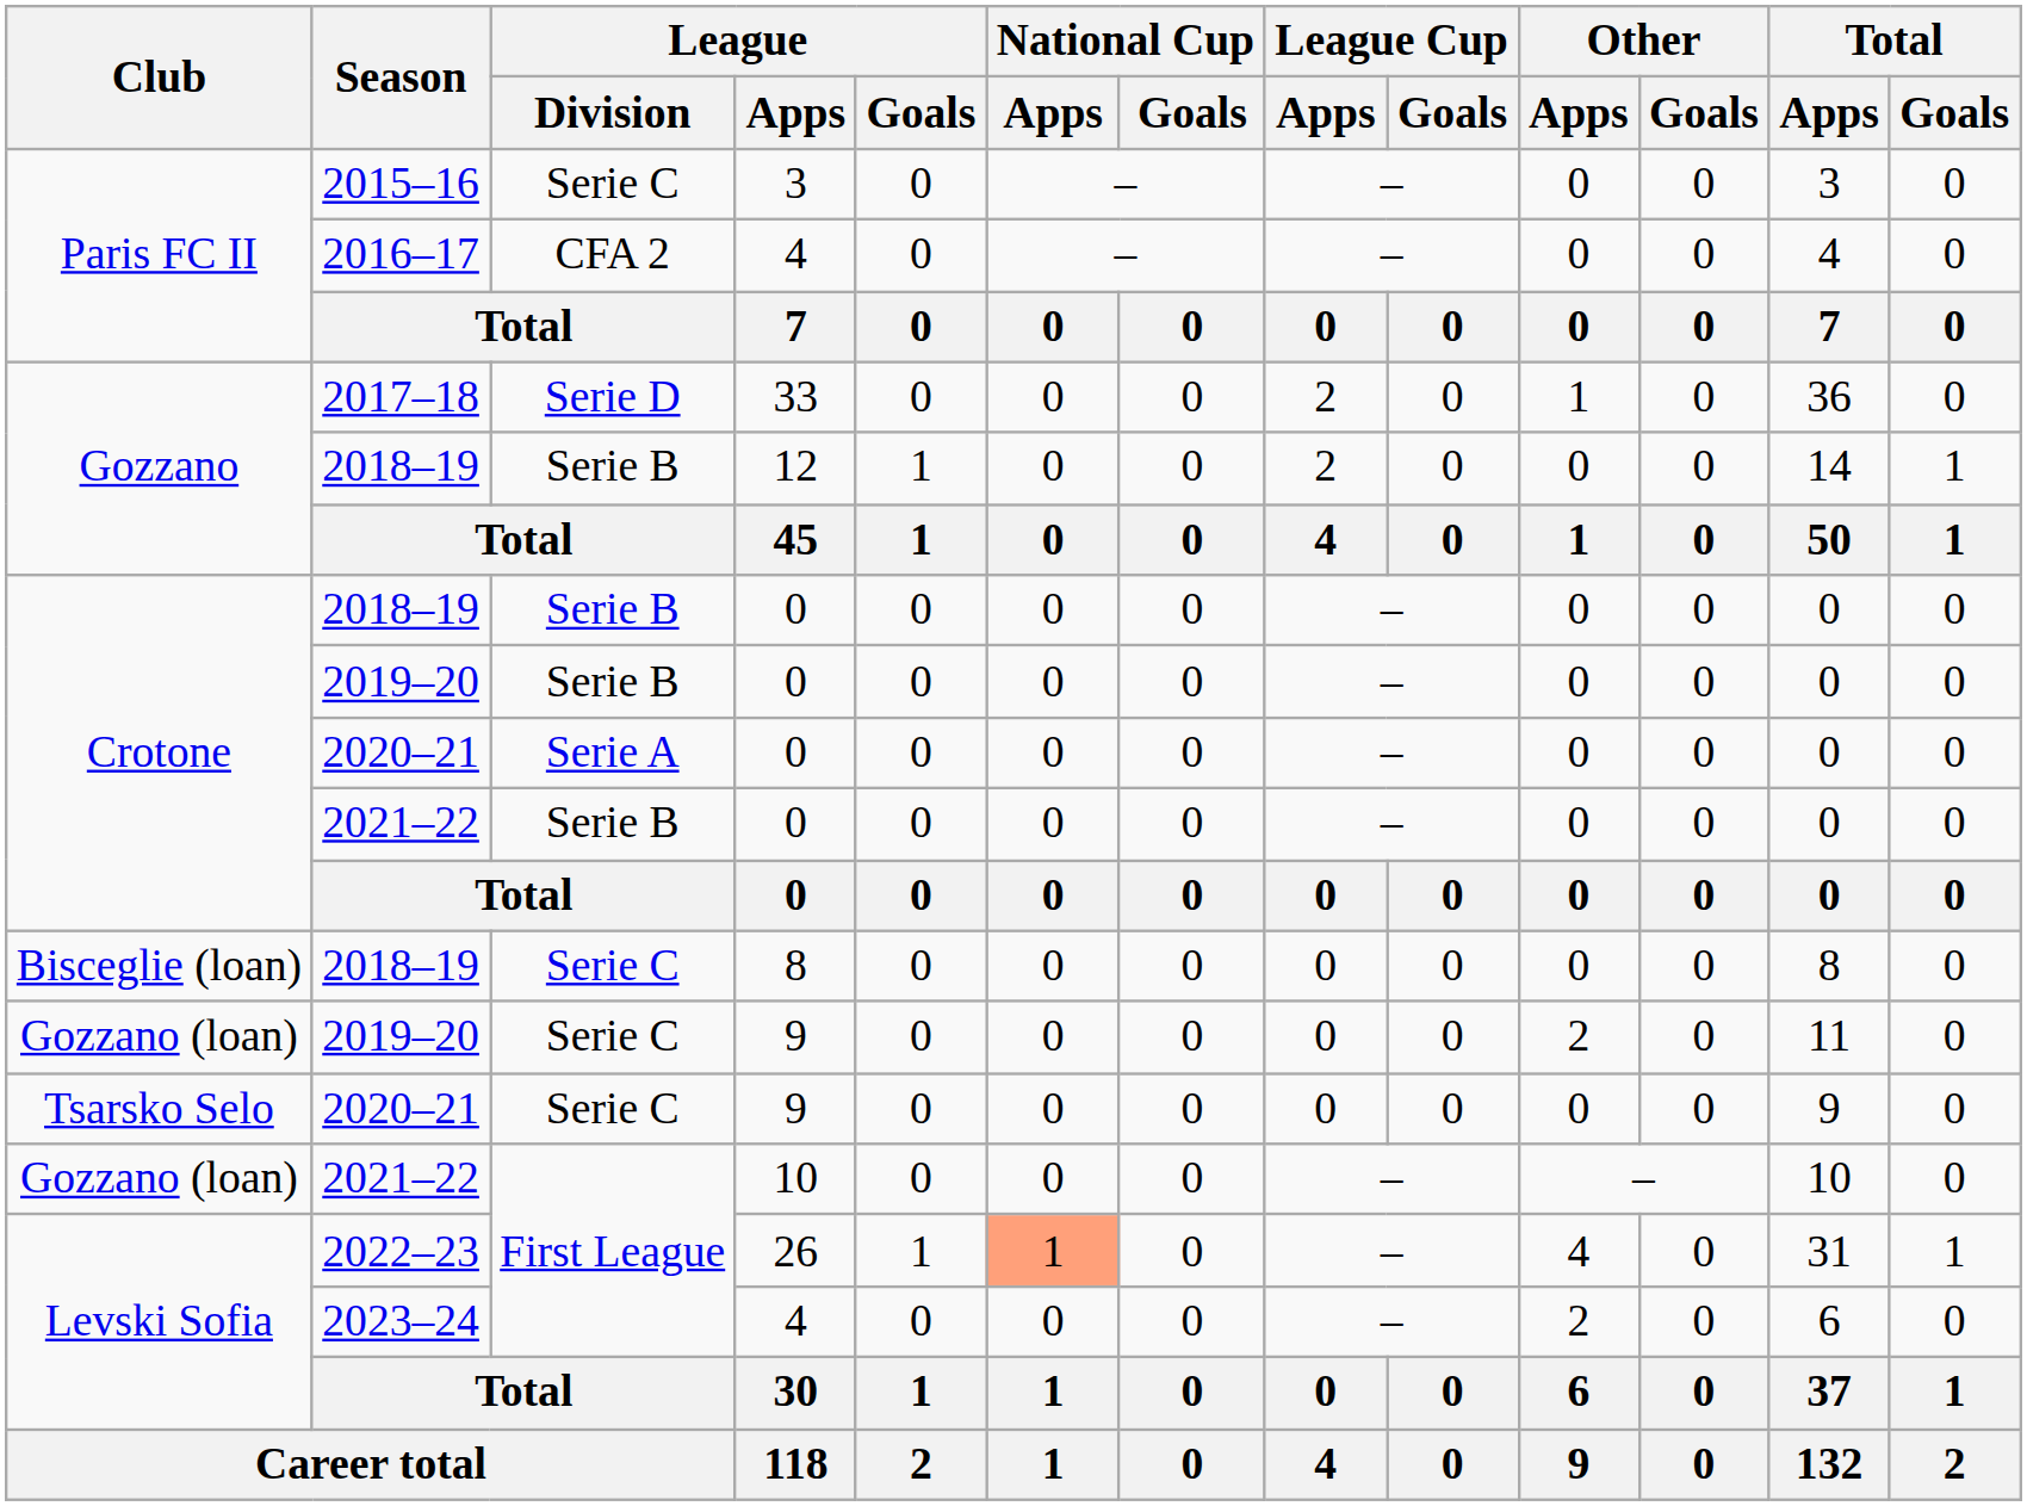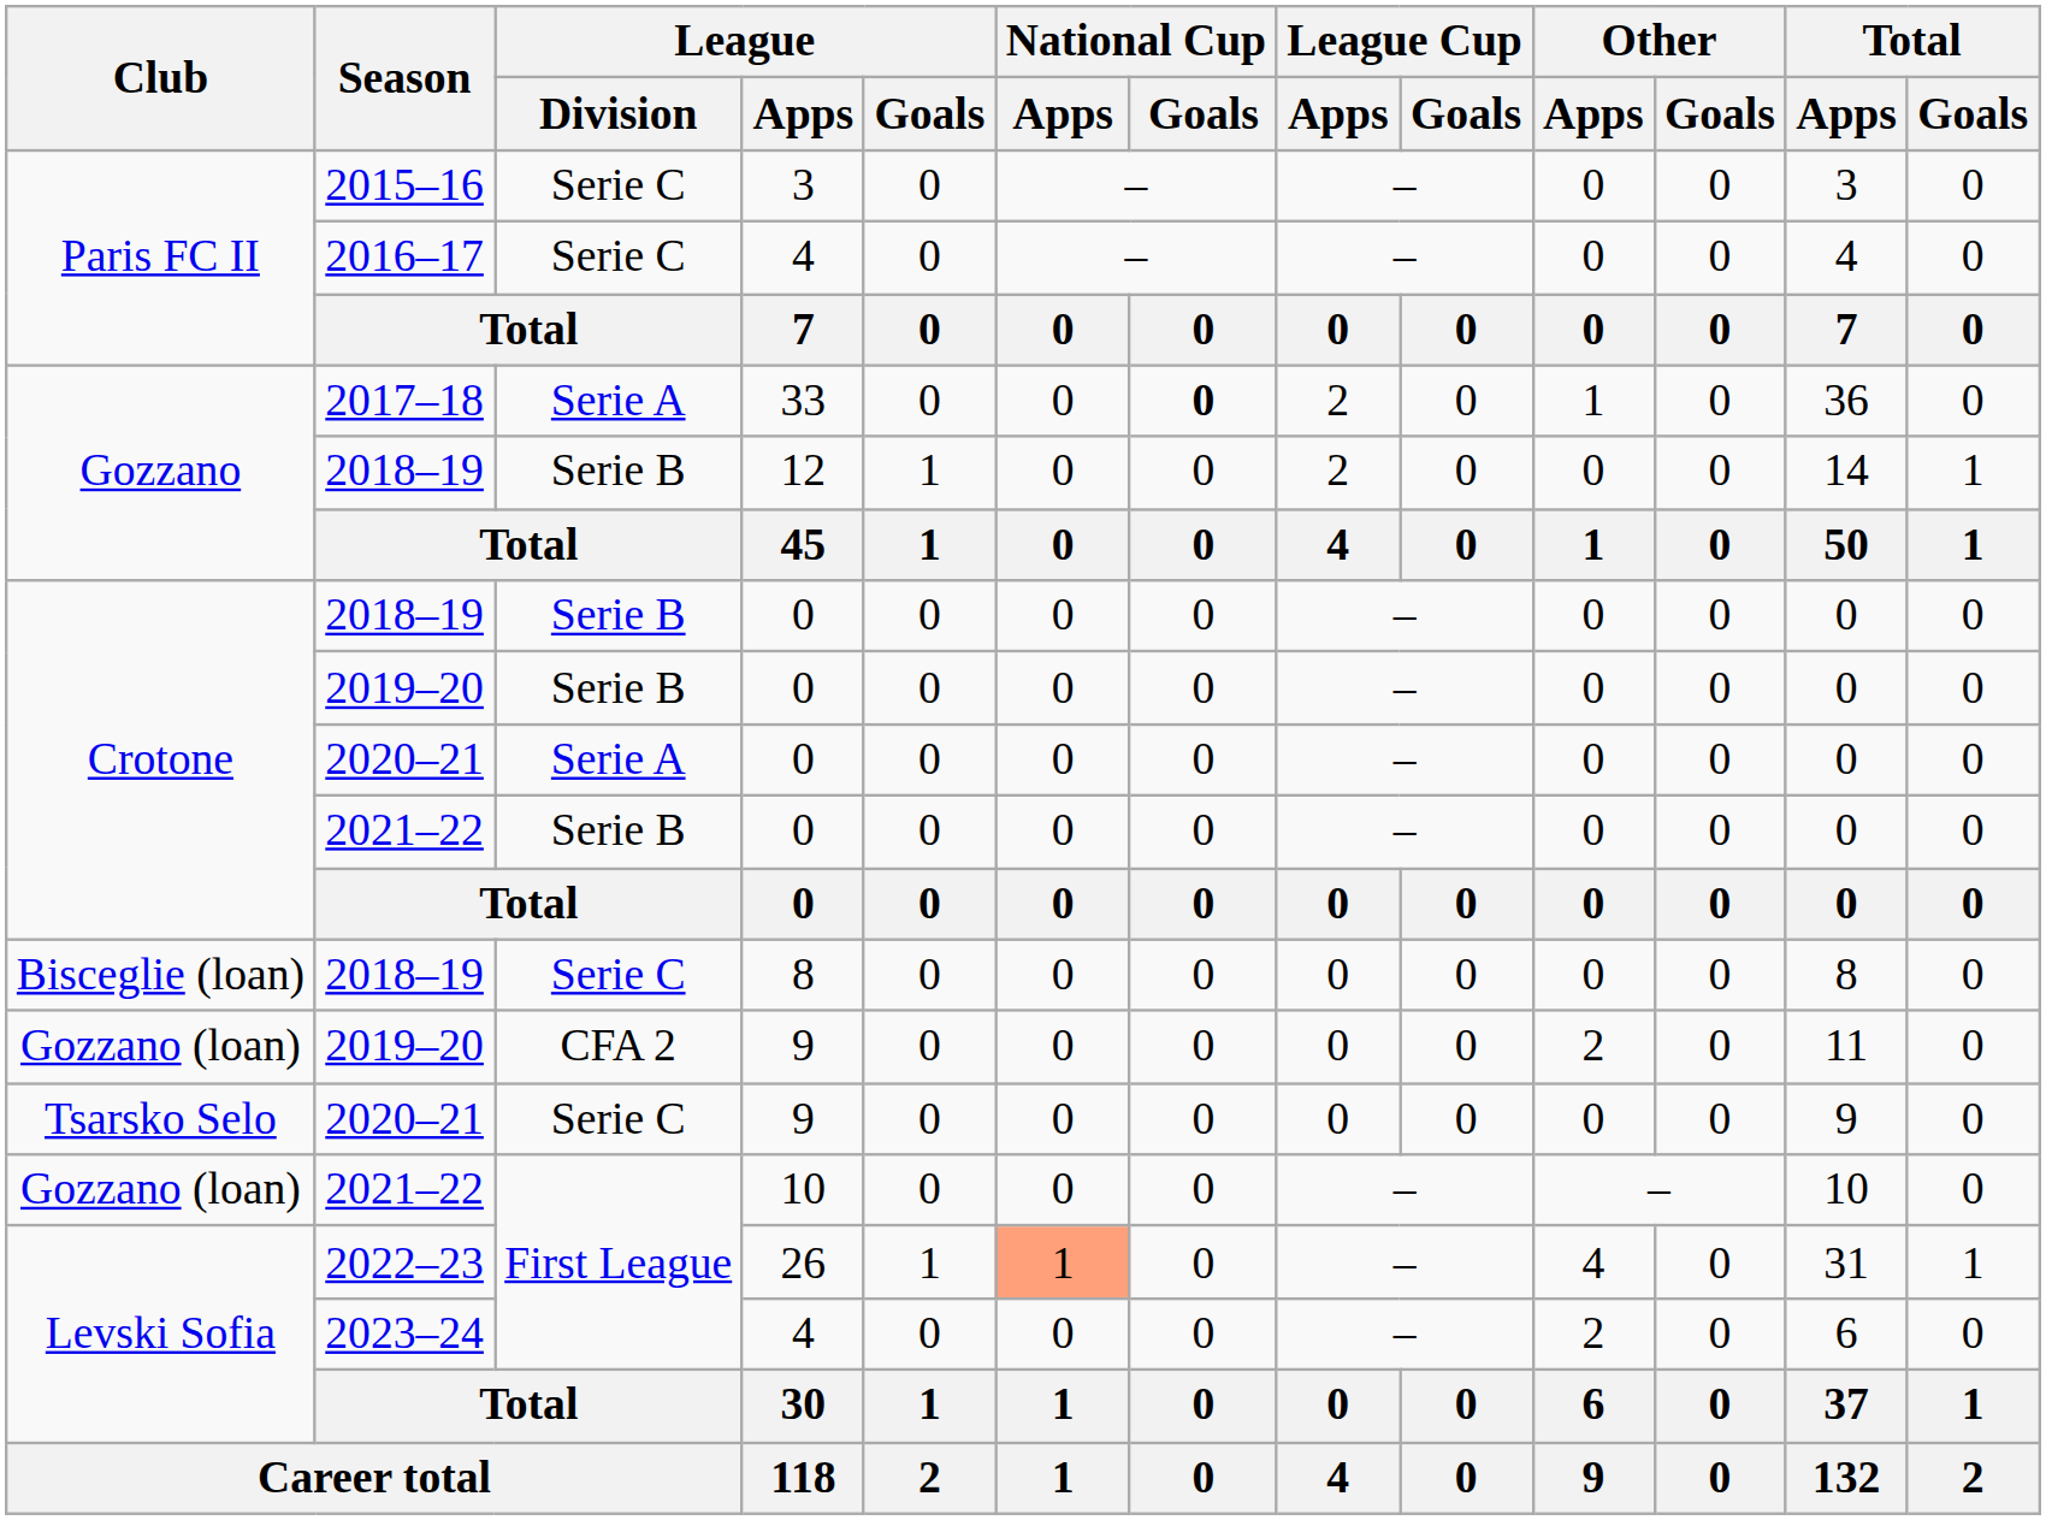2016–17 | League / Division: CFA 2 -> Serie C
2017–18 | League / Division: Serie D -> Serie A
2017–18 | National Cup / Goals: normal -> bold
2019–20 / 9 | League / Division: Serie C -> CFA 2
